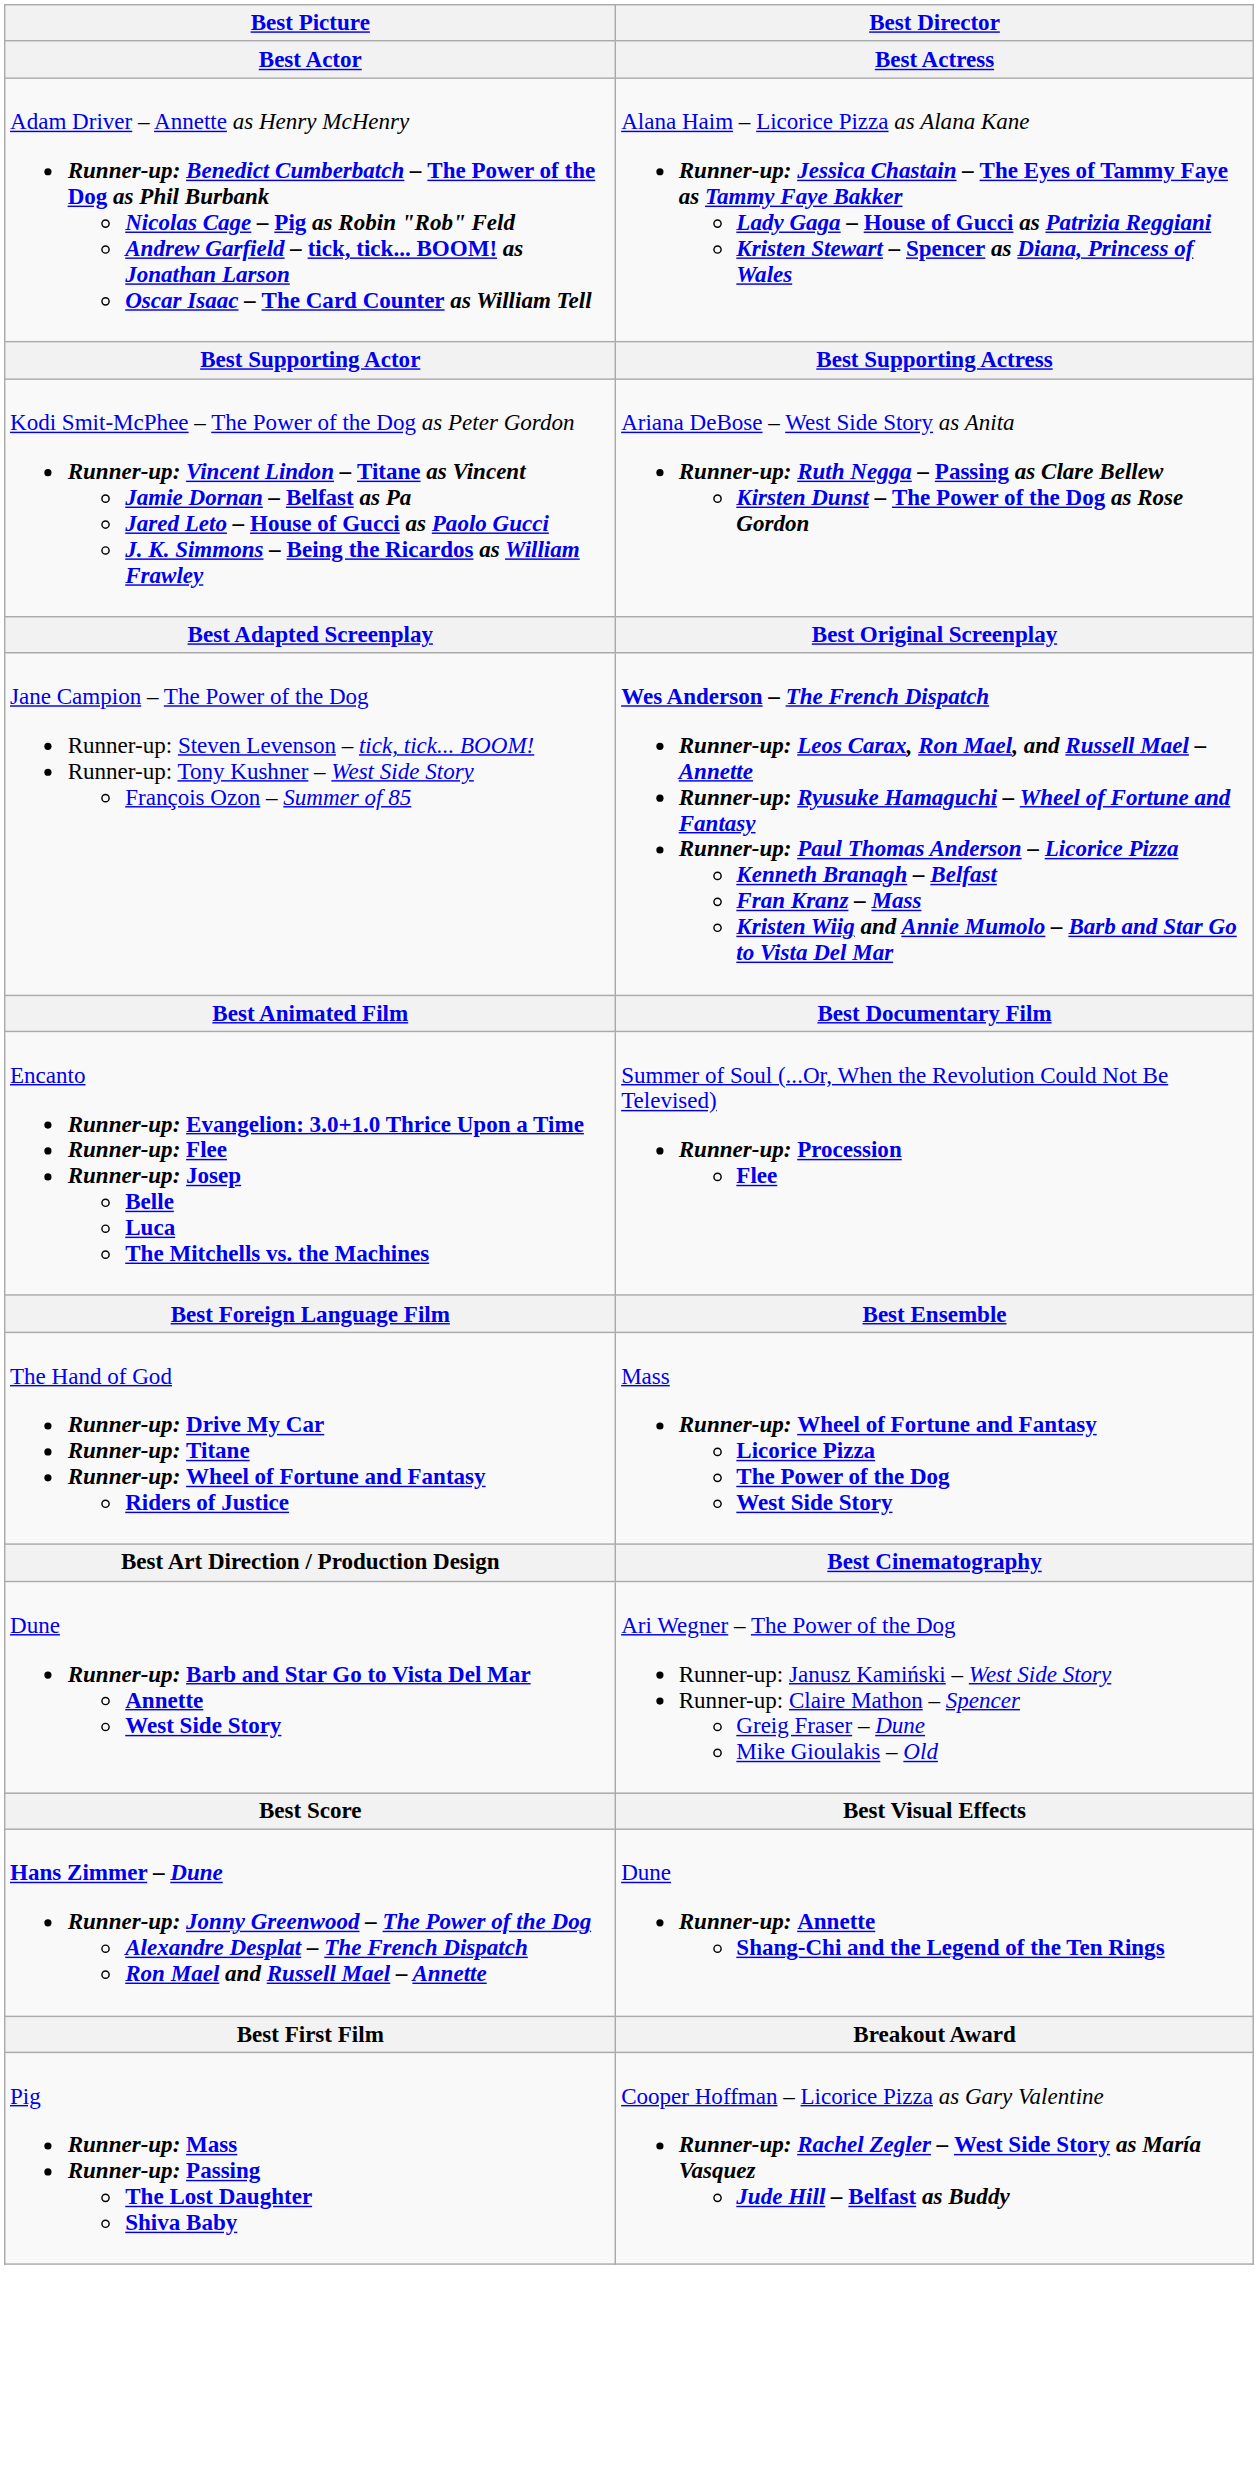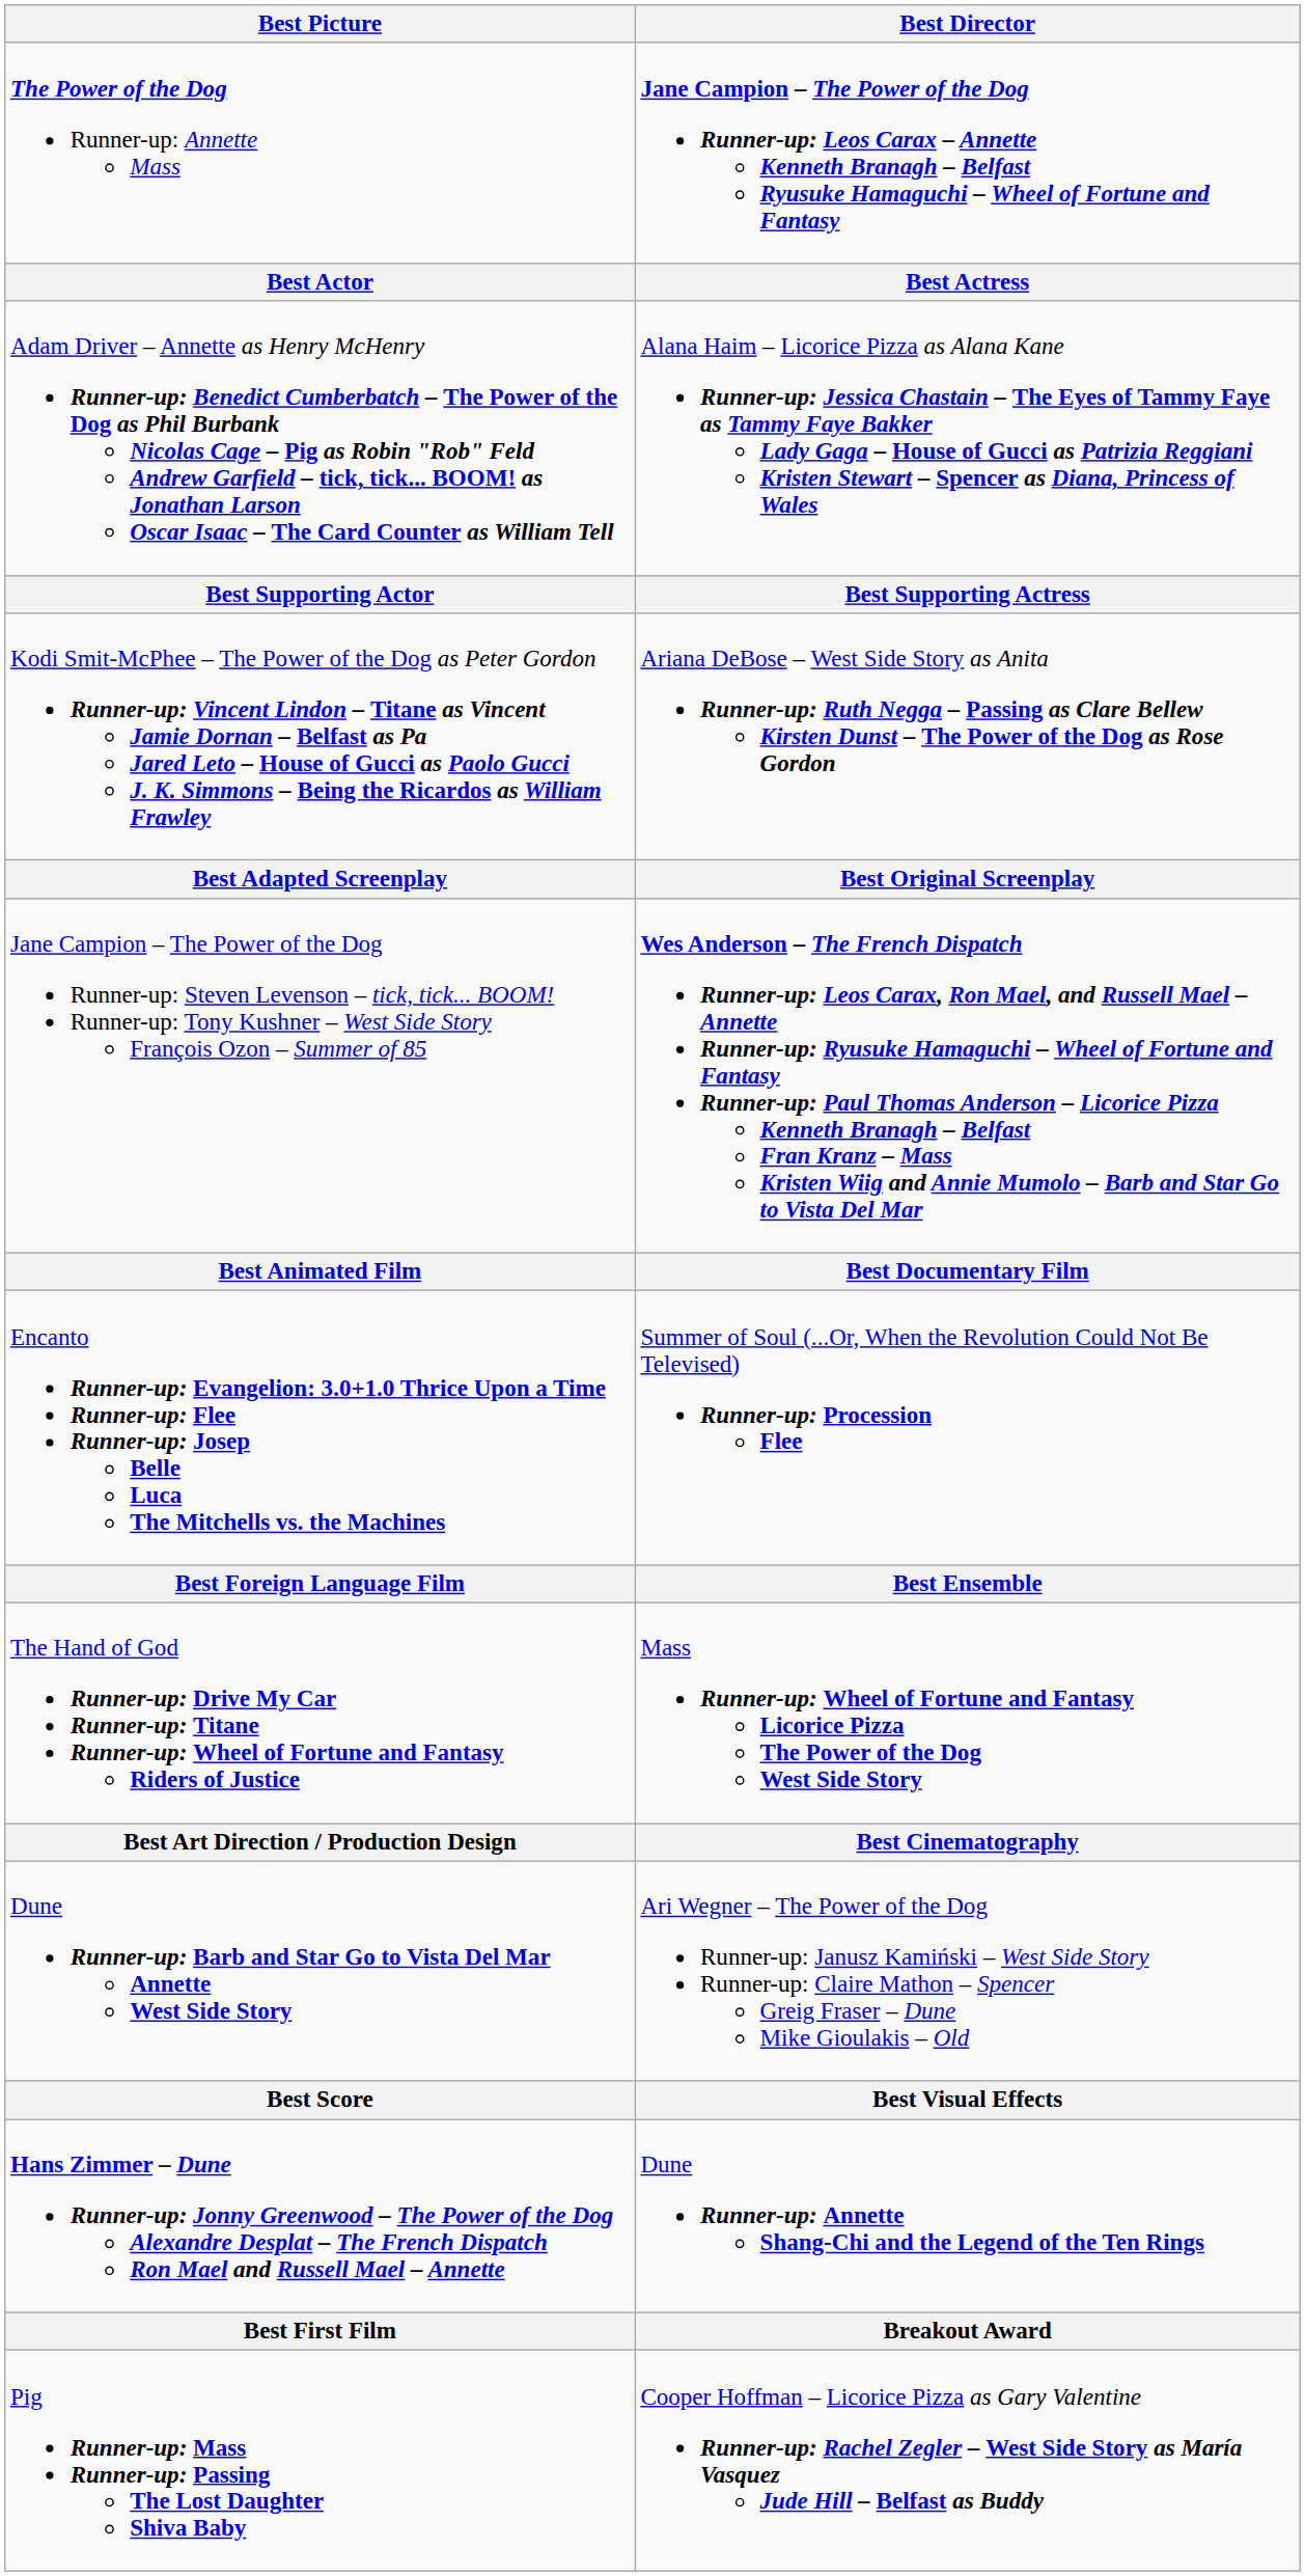+ row: The Power of the Dog Runner-up: Annette Mass | Jane Campion – The Power of the Dog Runner-up: Leos Carax – Annette Kenneth Branagh – Belfast Ryusuke Hamaguchi – Wheel of Fortune and Fantasy
